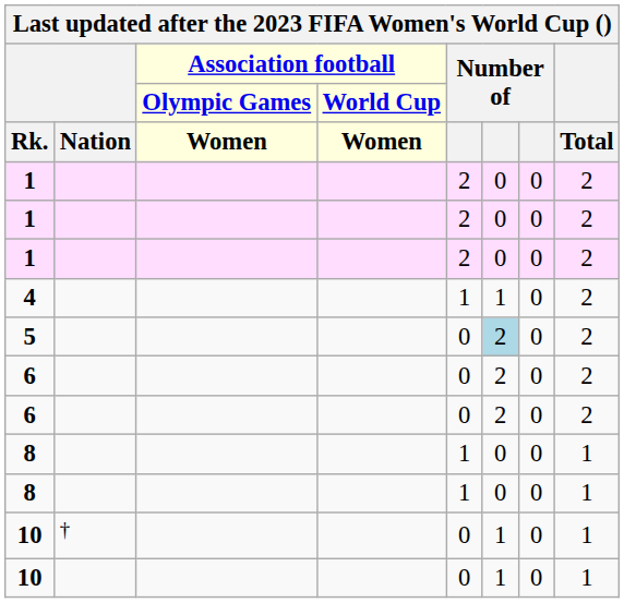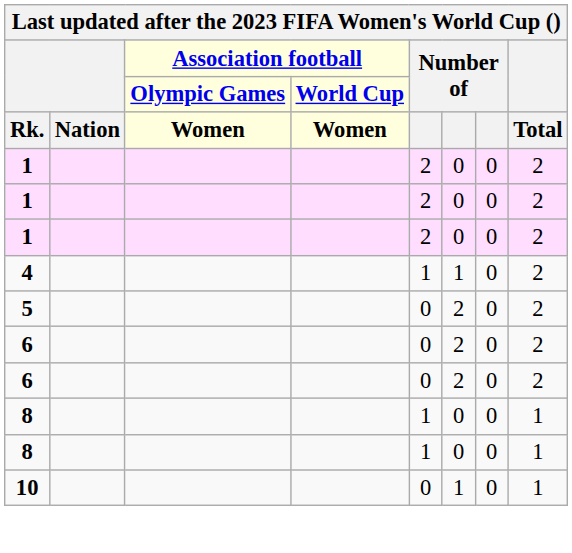5 | column 6: lightblue background -> no background
- row: 10 | † | 0 | 1 | 0 | 1
